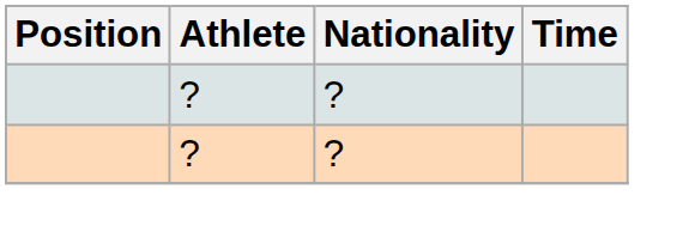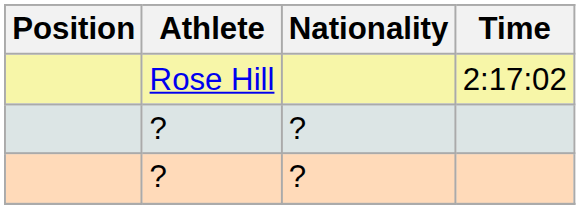+ row: Rose Hill | 2:17:02
